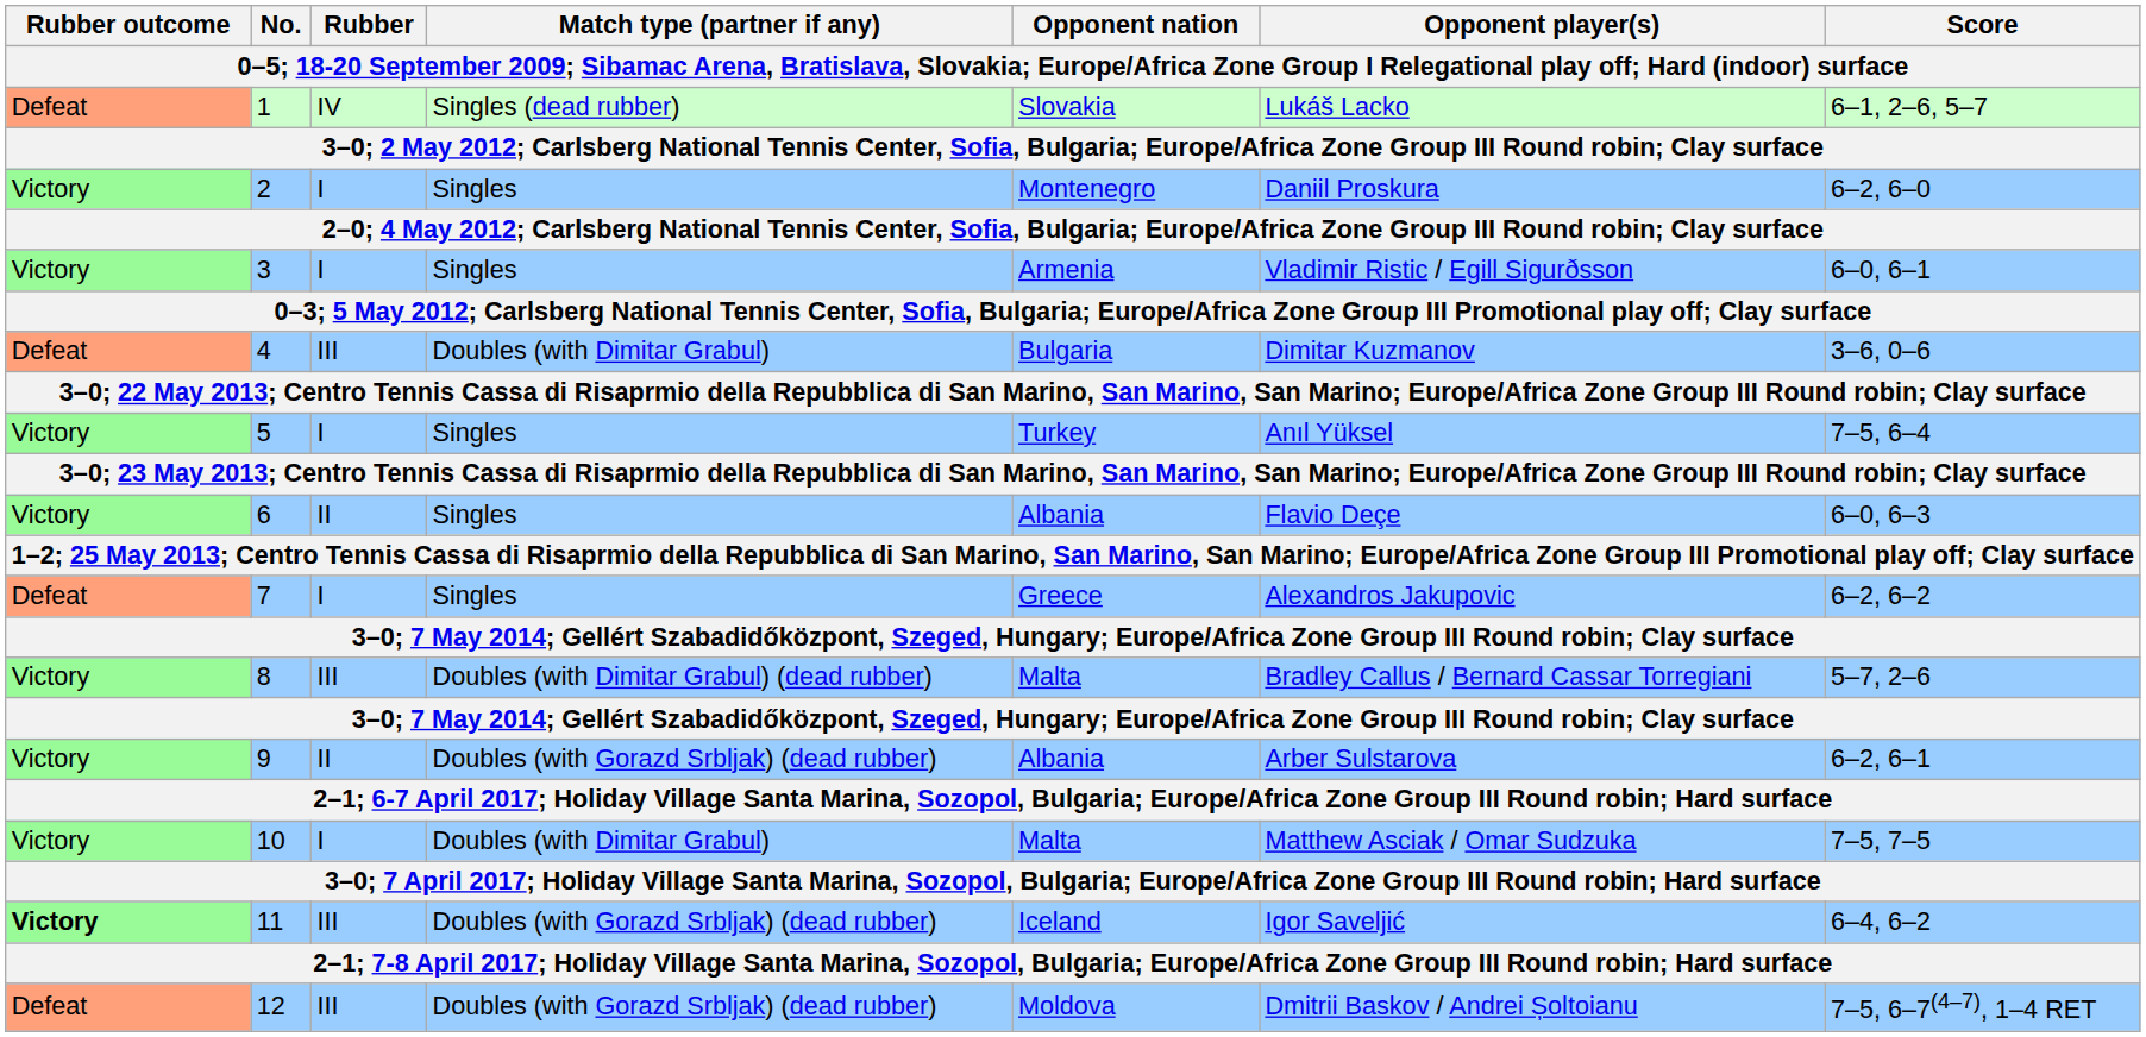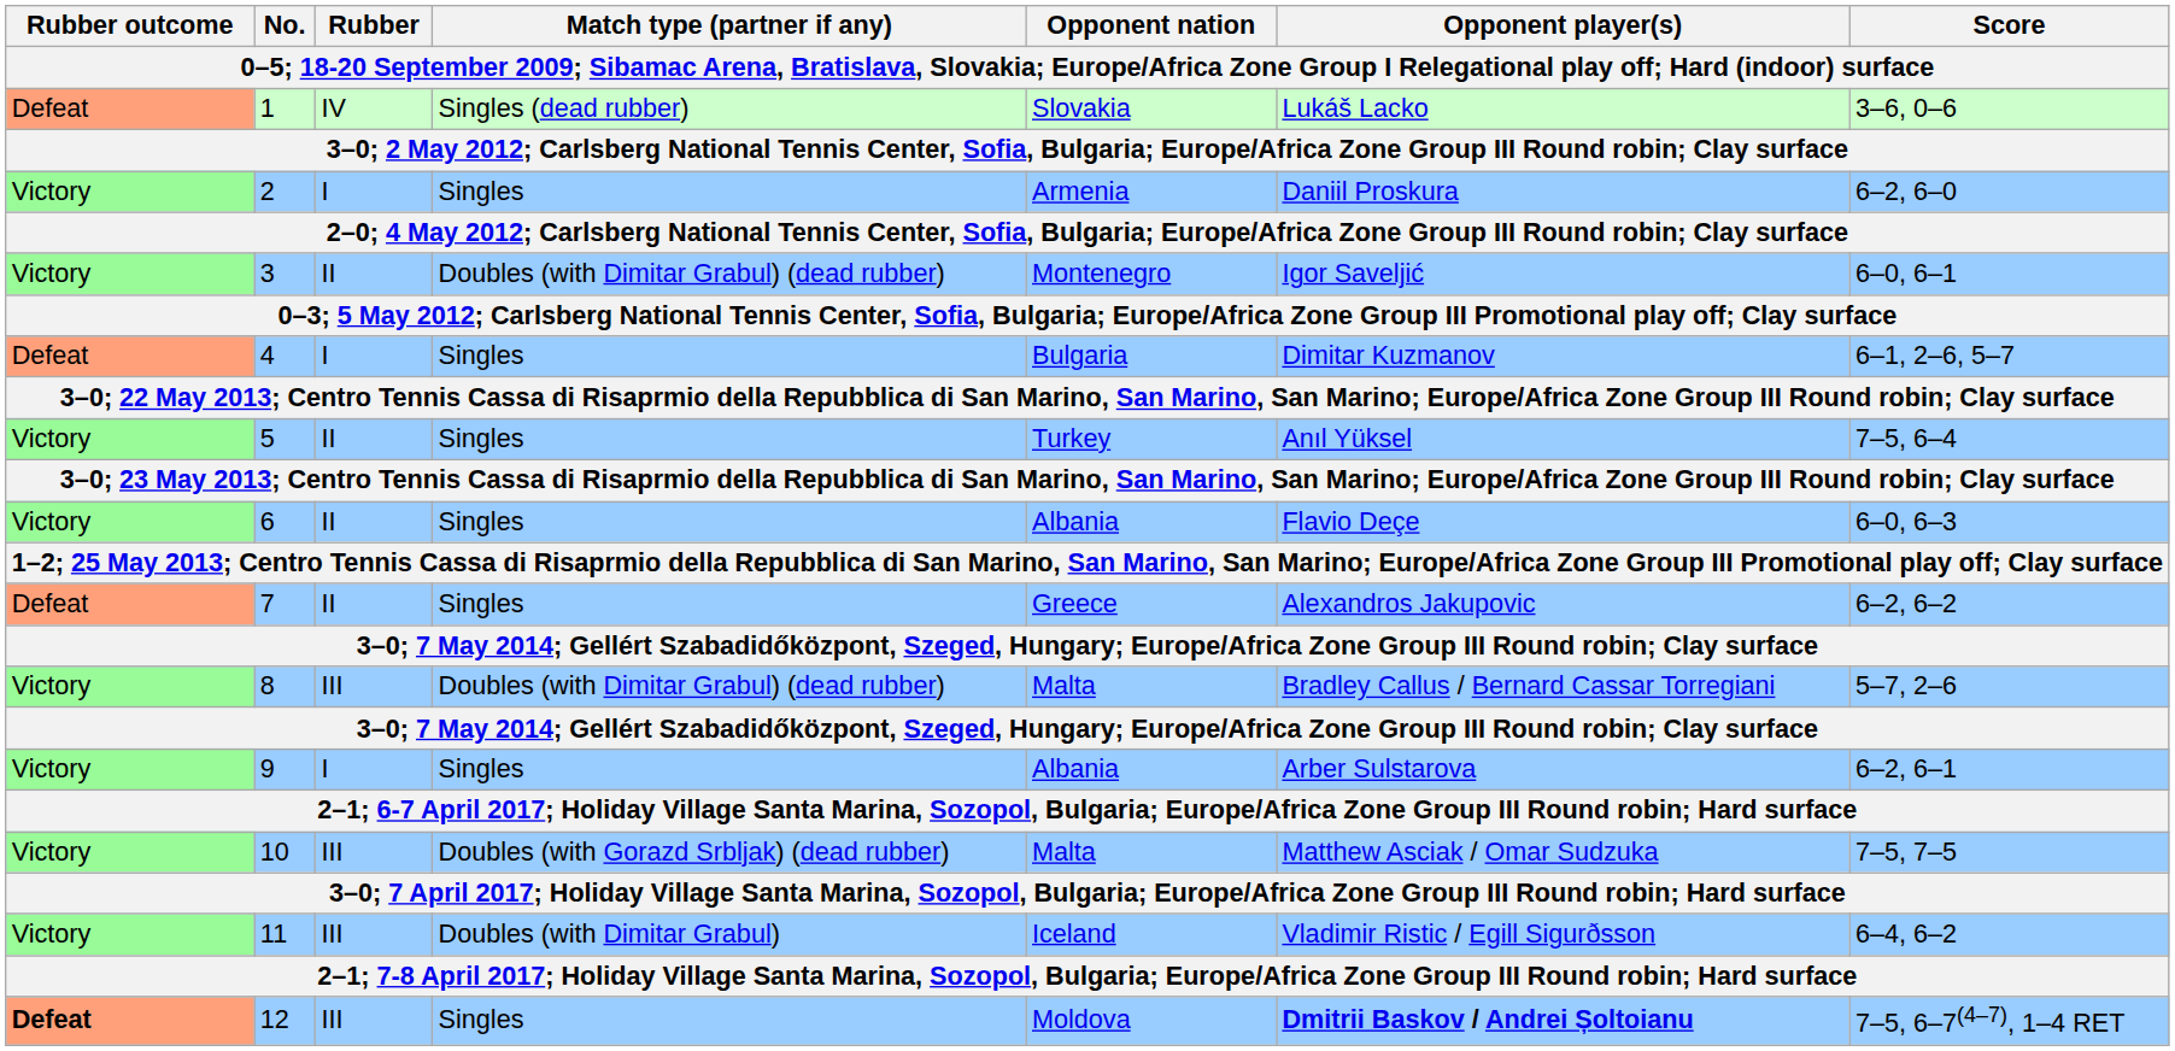1 | Score: 6–1, 2–6, 5–7 -> 3–6, 0–6
2 | Opponent nation: Montenegro -> Armenia
3 | Rubber: I -> II
3 | Match type (partner if any): Singles -> Doubles (with Dimitar Grabul) (dead rubber)
3 | Opponent nation: Armenia -> Montenegro
3 | Opponent player(s): Vladimir Ristic / Egill Sigurðsson -> Igor Saveljić
4 | Rubber: III -> I
4 | Match type (partner if any): Doubles (with Dimitar Grabul) -> Singles
4 | Score: 3–6, 0–6 -> 6–1, 2–6, 5–7
5 | Rubber: I -> II
7 | Rubber: I -> II
9 | Rubber: II -> I
9 | Match type (partner if any): Doubles (with Gorazd Srbljak) (dead rubber) -> Singles
10 | Rubber: I -> III
10 | Match type (partner if any): Doubles (with Dimitar Grabul) -> Doubles (with Gorazd Srbljak) (dead rubber)
11 | Rubber outcome: bold -> normal
11 | Match type (partner if any): Doubles (with Gorazd Srbljak) (dead rubber) -> Doubles (with Dimitar Grabul)
11 | Opponent player(s): Igor Saveljić -> Vladimir Ristic / Egill Sigurðsson
12 | Rubber outcome: normal -> bold
12 | Match type (partner if any): Doubles (with Gorazd Srbljak) (dead rubber) -> Singles
12 | Opponent player(s): normal -> bold
